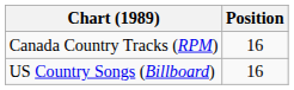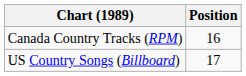US Country Songs (Billboard) | Position: 16 -> 17
